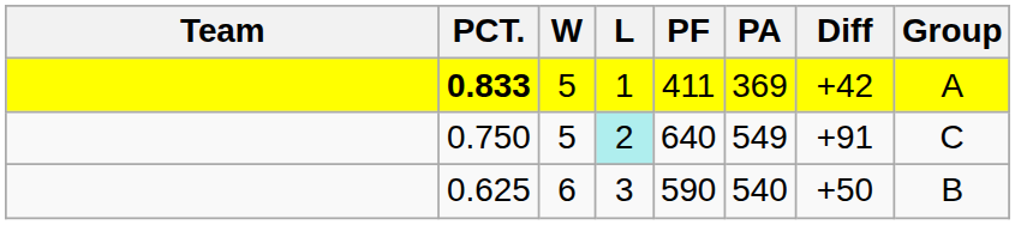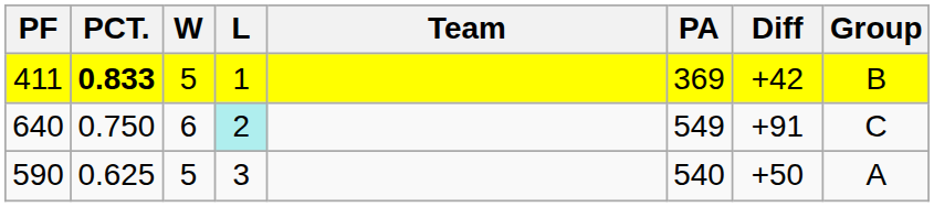columns swapped: Team <-> PF
0.833 | Group: A -> B
0.750 | W: 5 -> 6
0.625 | W: 6 -> 5
0.625 | Group: B -> A
